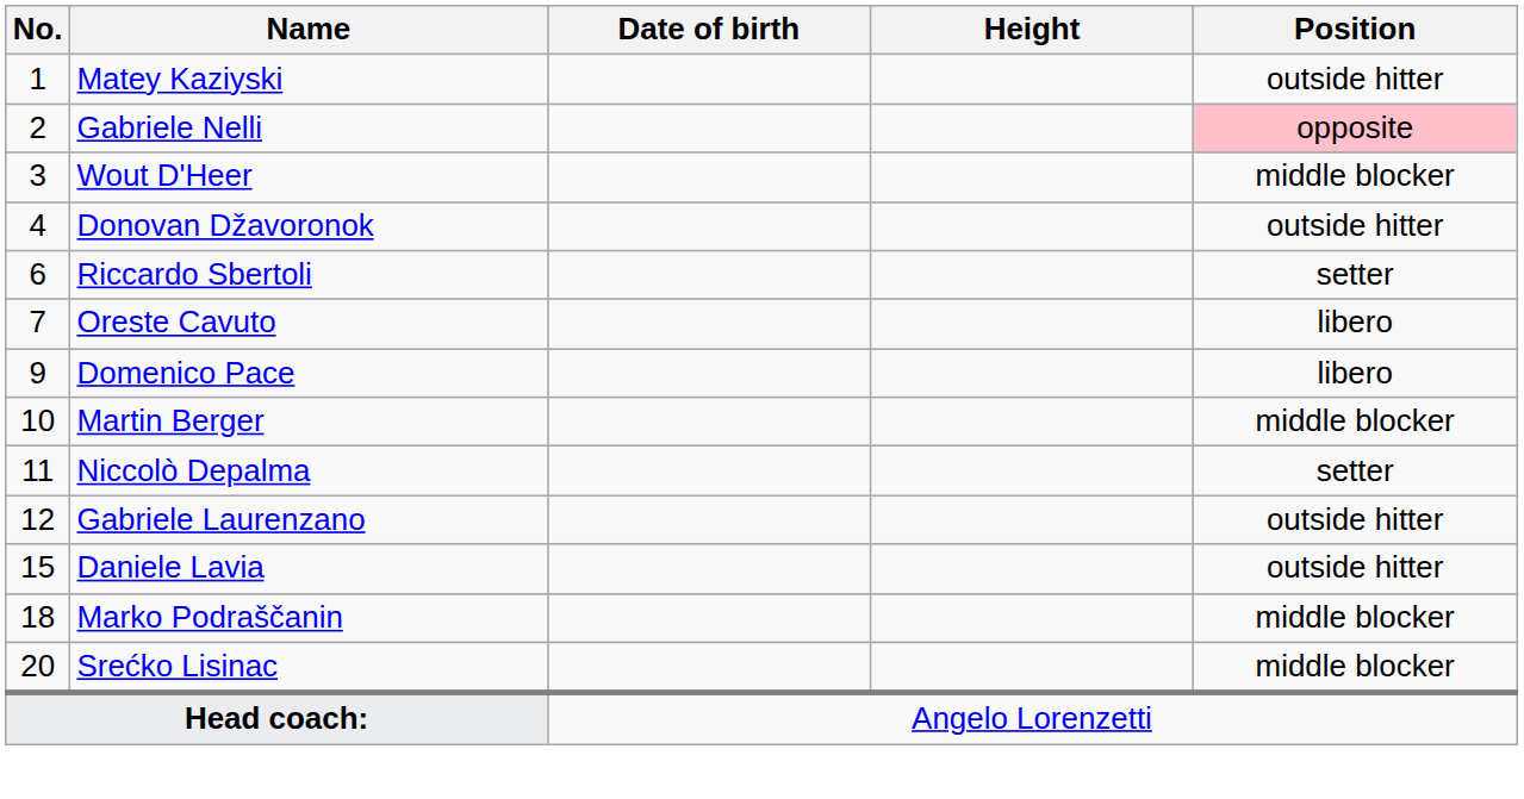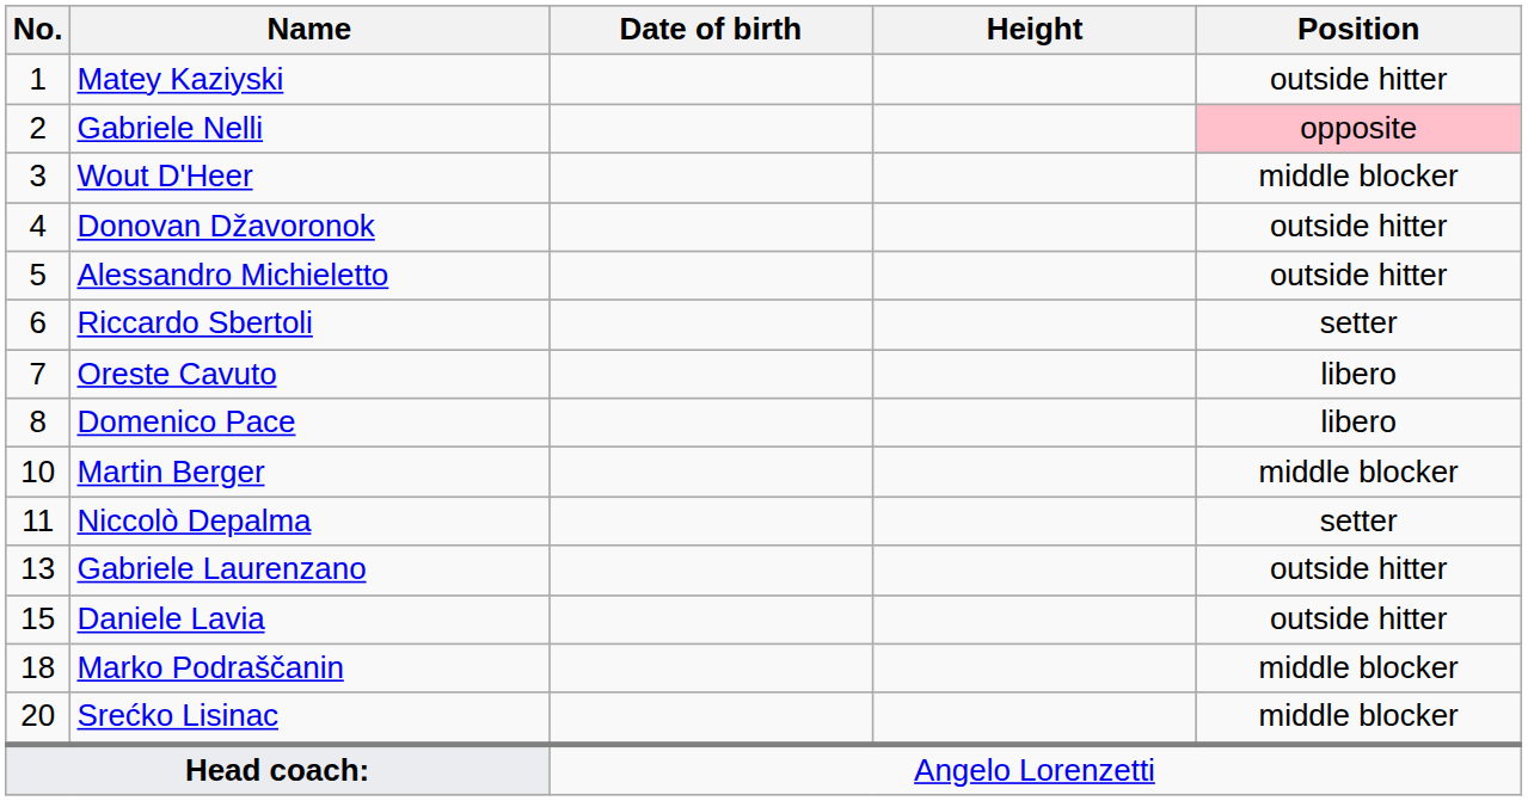+ row: 5 | Alessandro Michieletto | outside hitter
Domenico Pace | No.: 9 -> 8
Gabriele Laurenzano | No.: 12 -> 13
